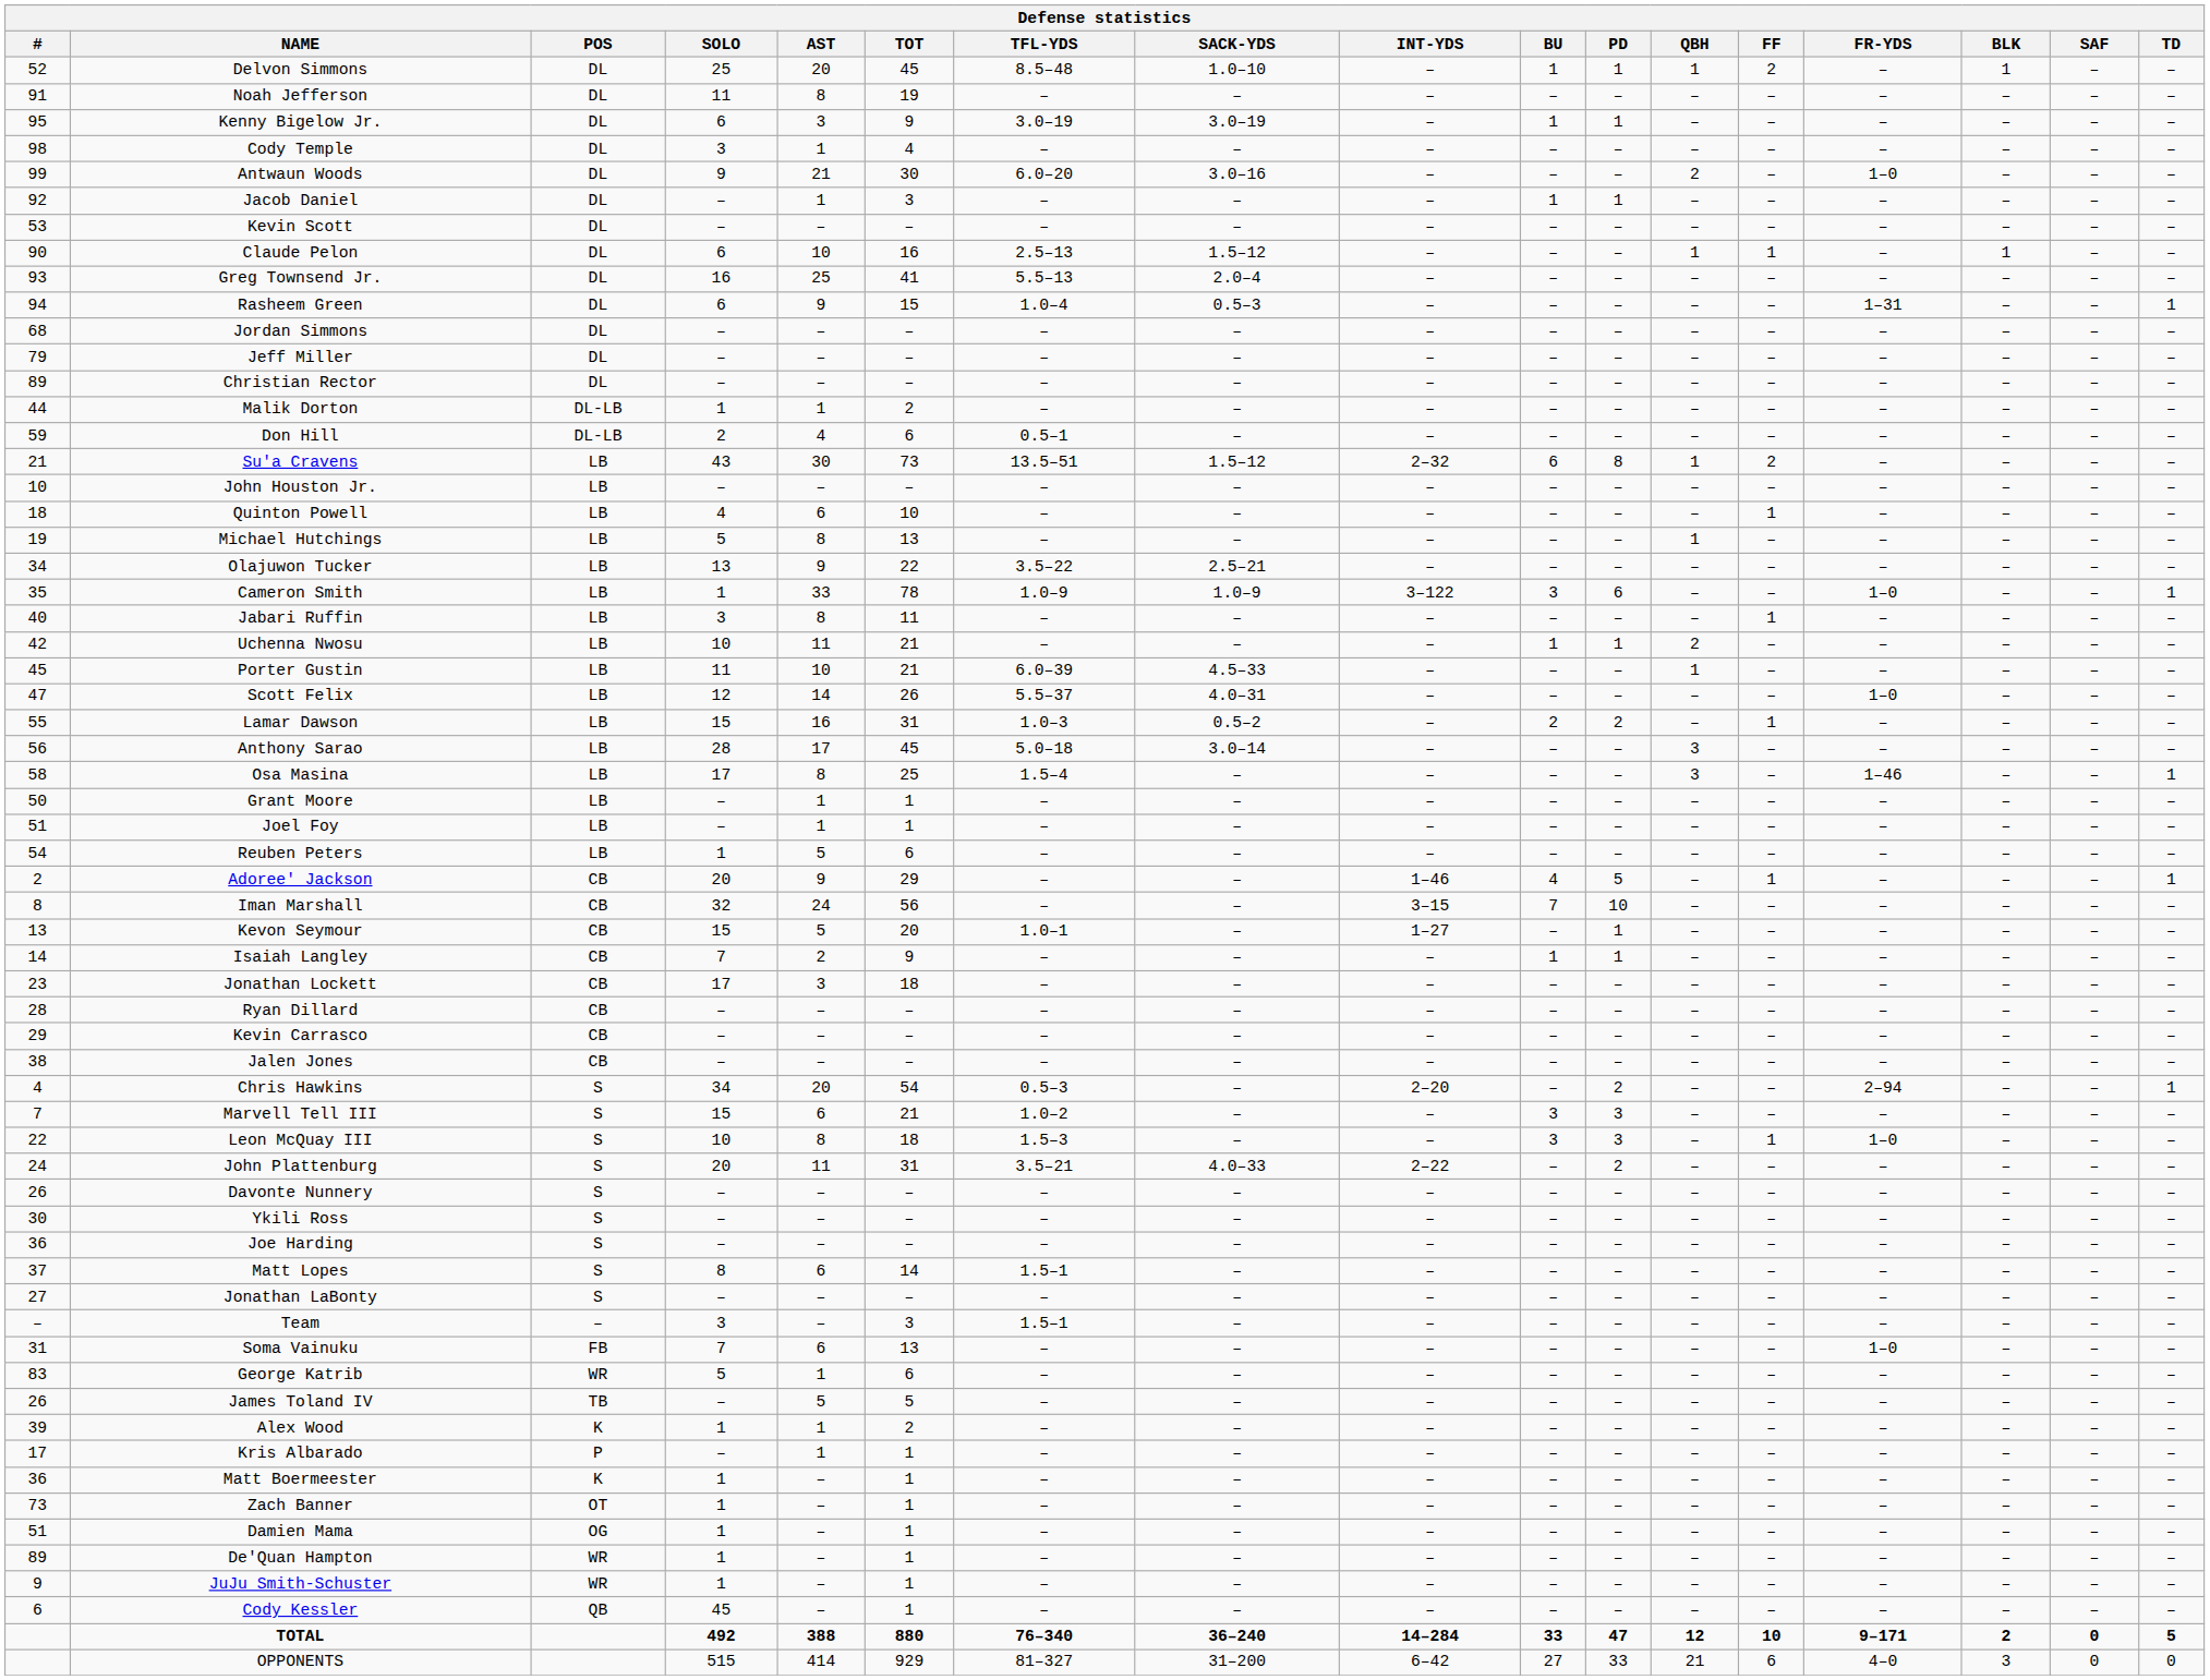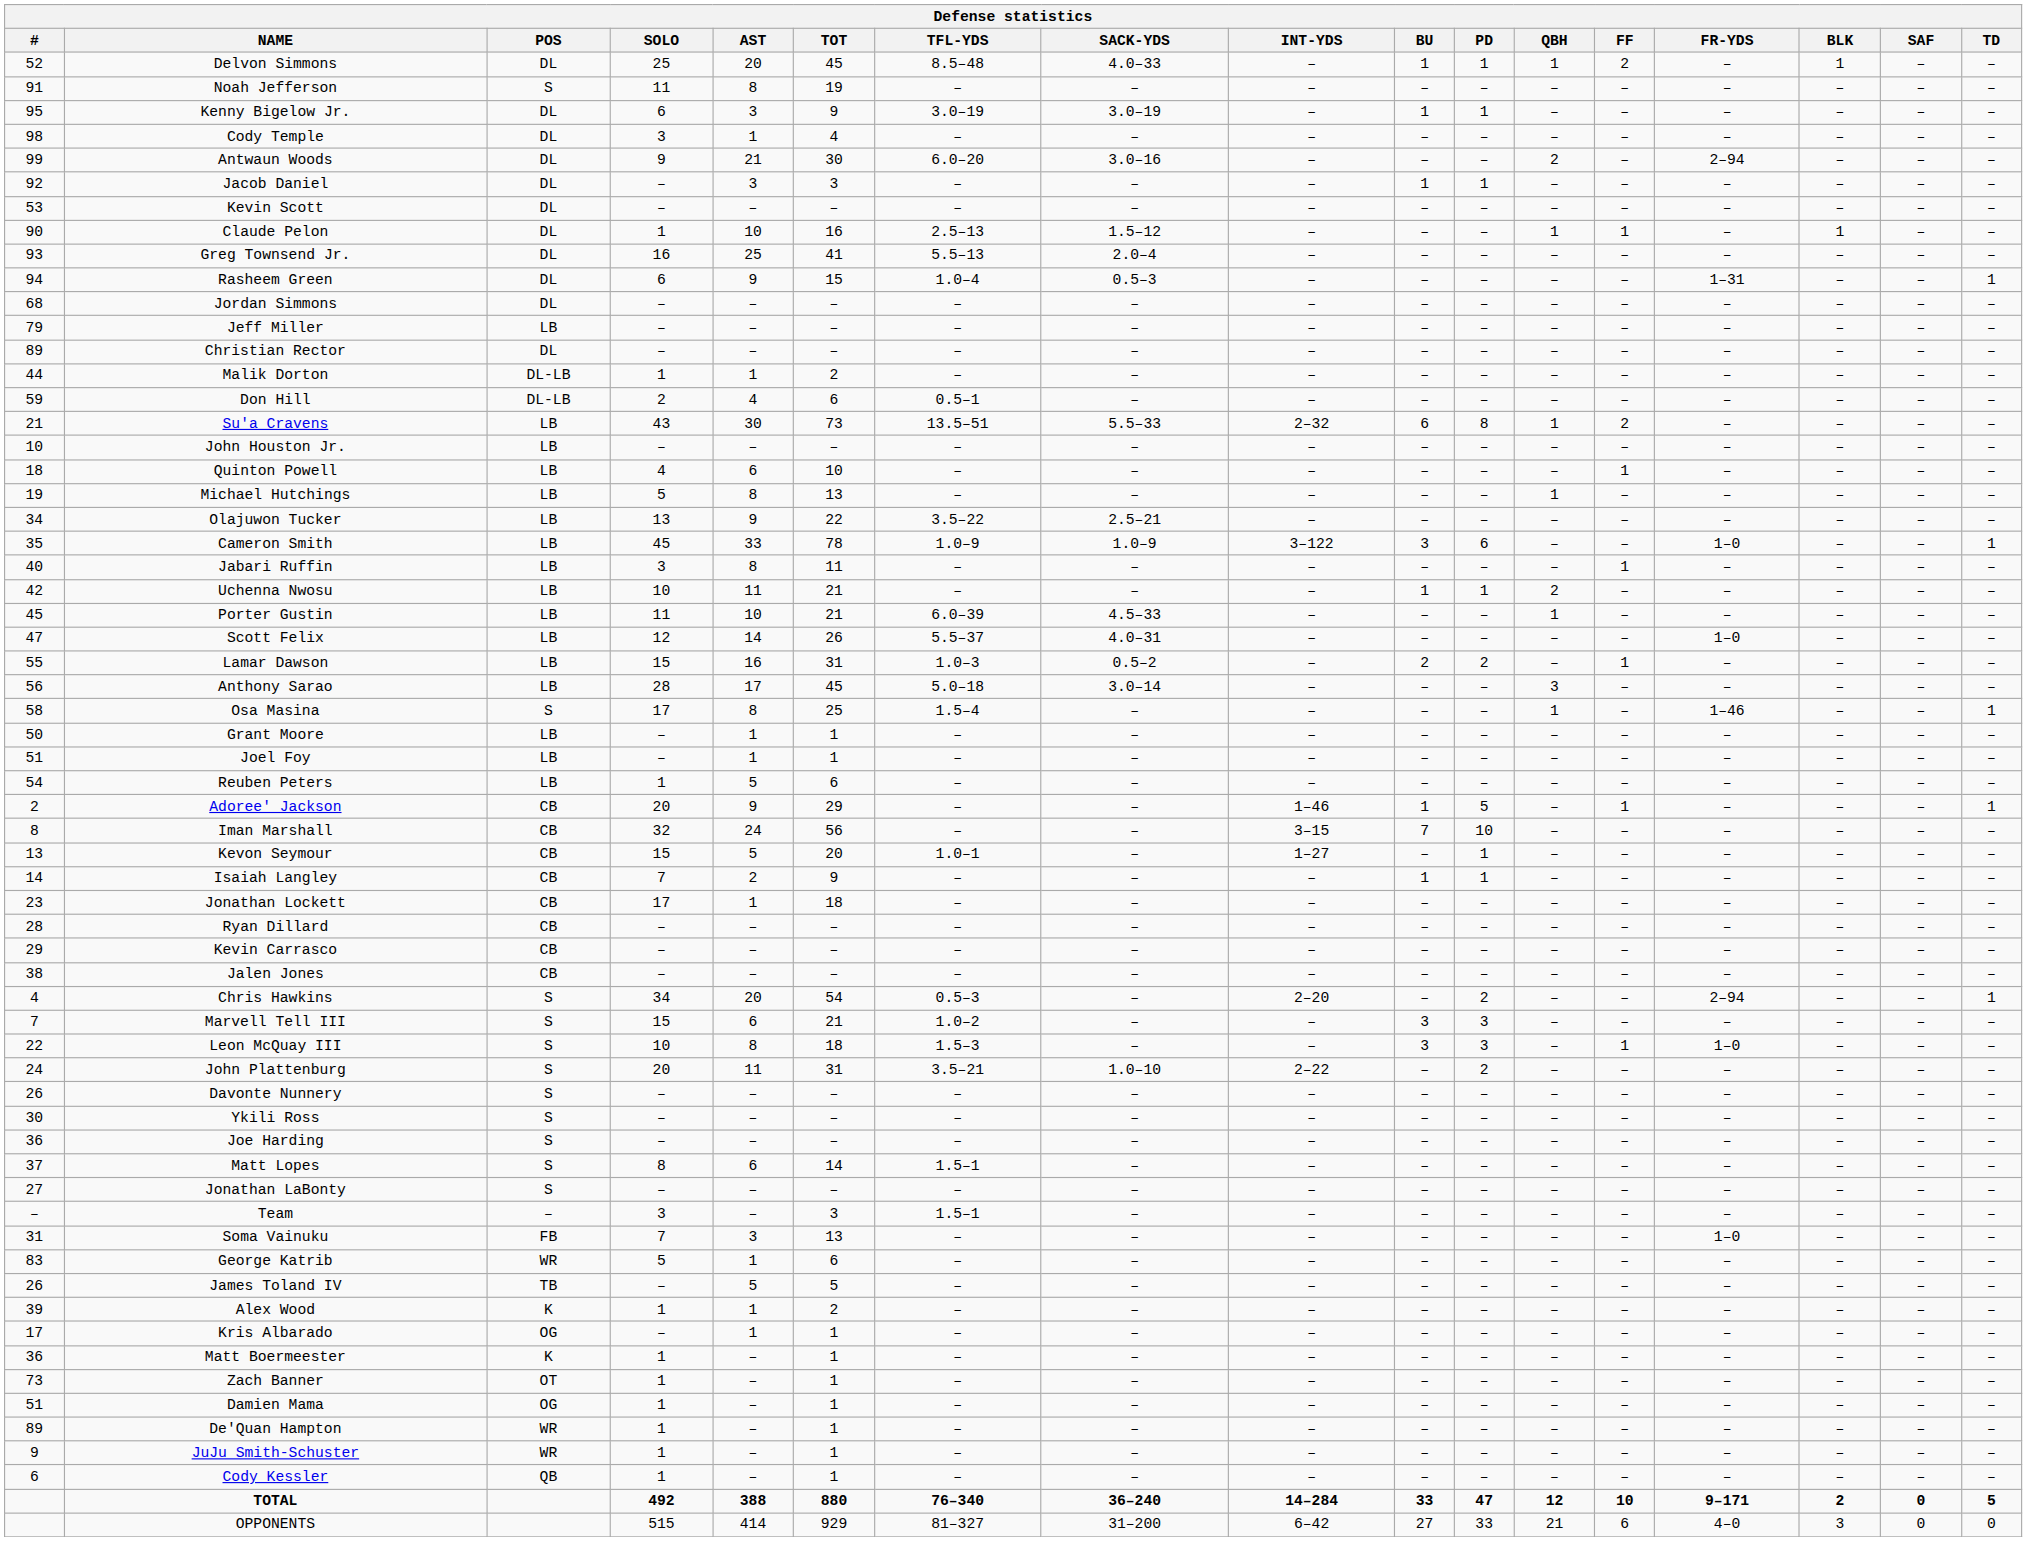Delvon Simmons | SACK-YDS: 1.0–10 -> 4.0–33
Noah Jefferson | POS: DL -> S
Antwaun Woods | FR-YDS: 1–0 -> 2–94
Jacob Daniel | AST: 1 -> 3
Claude Pelon | SOLO: 6 -> 1
Jeff Miller | POS: DL -> LB
Su'a Cravens | SACK-YDS: 1.5–12 -> 5.5–33
Cameron Smith | SOLO: 1 -> 45
Osa Masina | POS: LB -> S
Osa Masina | QBH: 3 -> 1
Adoree' Jackson | BU: 4 -> 1
Jonathan Lockett | AST: 3 -> 1
John Plattenburg | SACK-YDS: 4.0–33 -> 1.0–10
Soma Vainuku | AST: 6 -> 3
Kris Albarado | POS: P -> OG
Cody Kessler | SOLO: 45 -> 1
